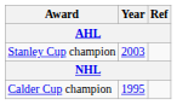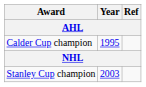rows swapped: Calder Cup champion <-> Stanley Cup champion
